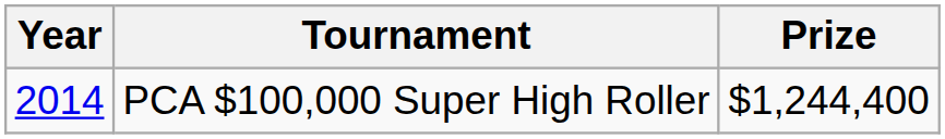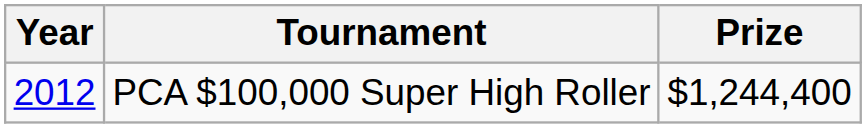PCA $100,000 Super High Roller | Year: 2014 -> 2012
